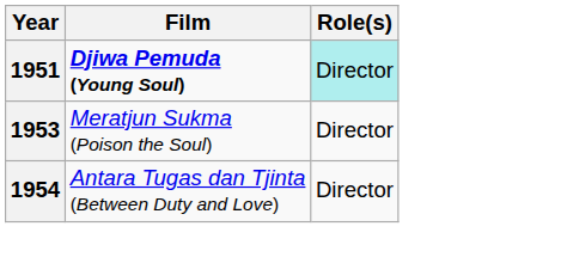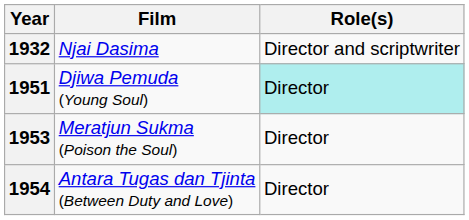+ row: 1932 | Njai Dasima | Director and scriptwriter
1951 | Film: bold -> normal
